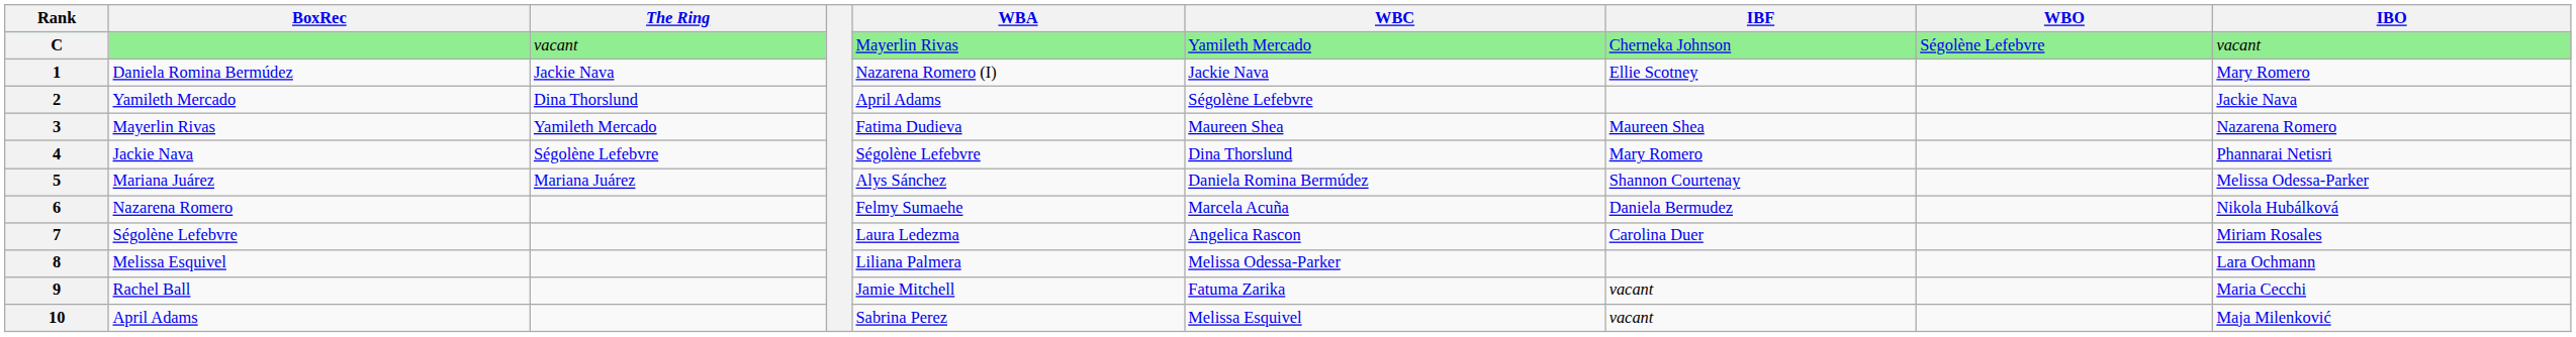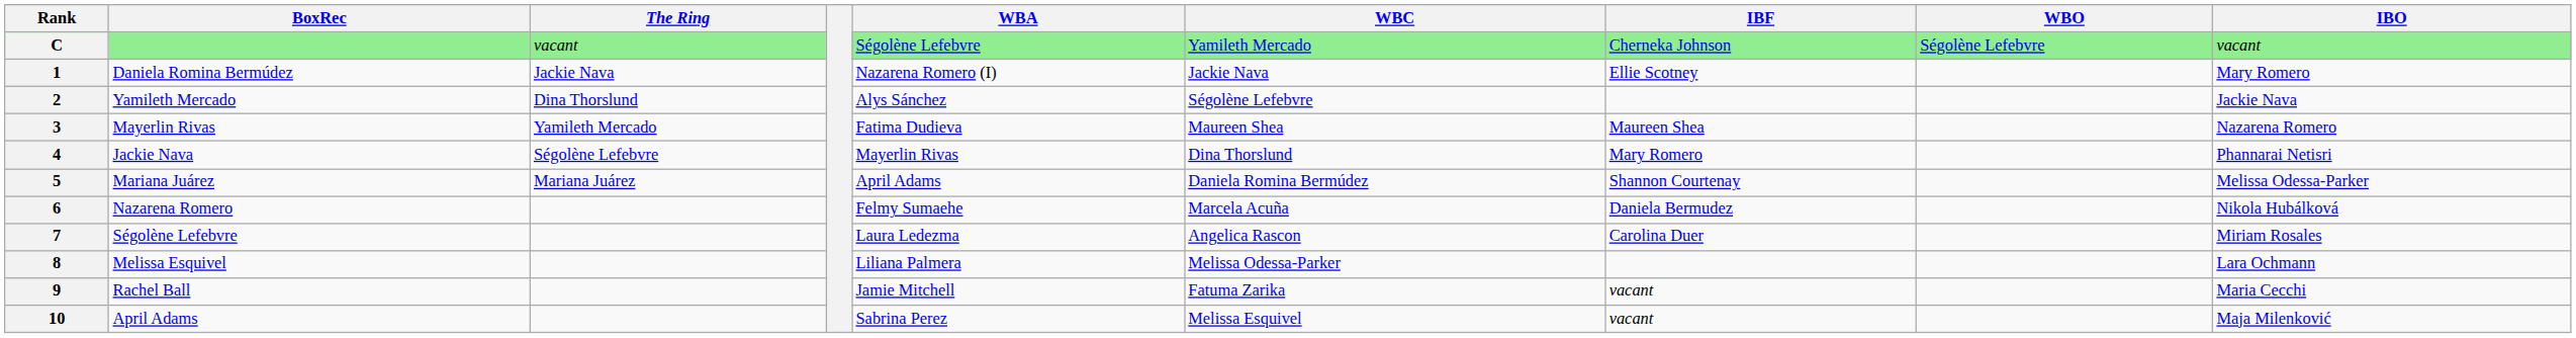C | WBA: Mayerlin Rivas -> Ségolène Lefebvre
2 | WBA: April Adams -> Alys Sánchez
4 | WBA: Ségolène Lefebvre -> Mayerlin Rivas
5 | WBA: Alys Sánchez -> April Adams
